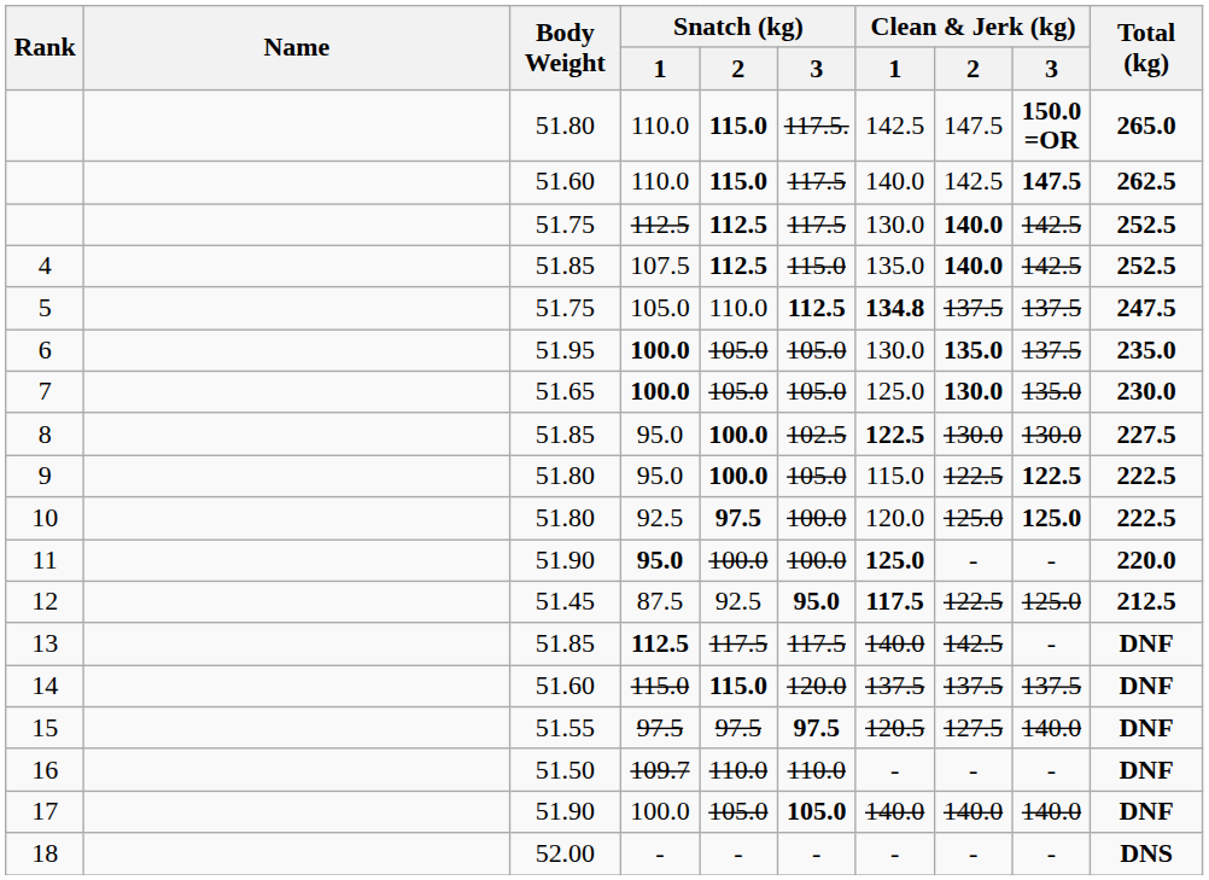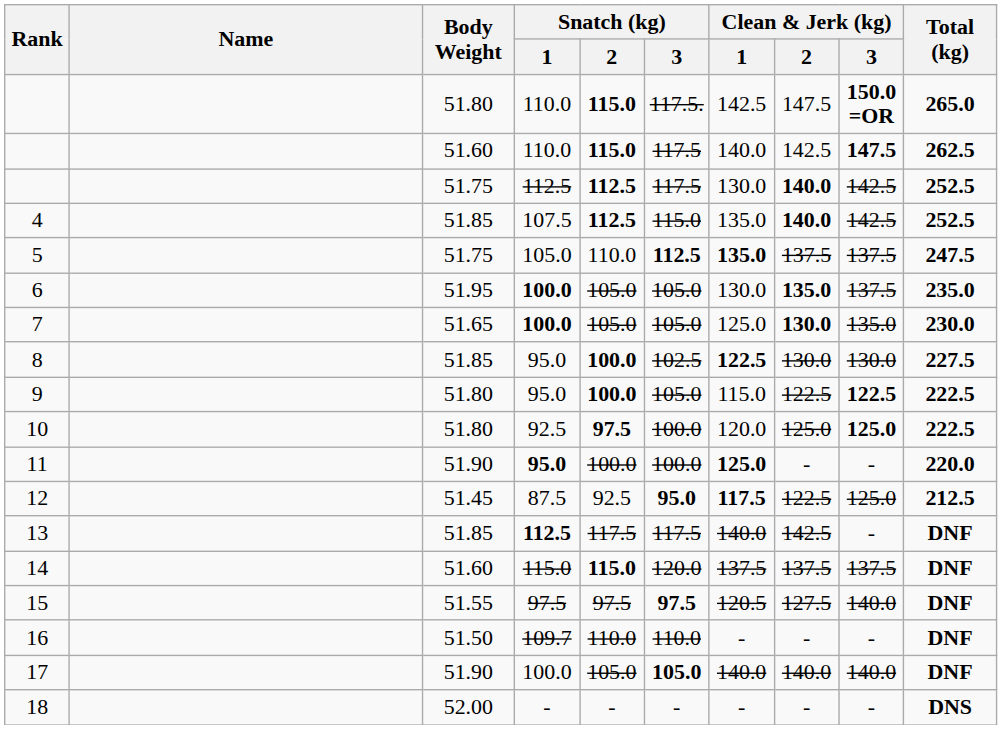5 | Clean & Jerk (kg) / 1: 134.8 -> 135.0
